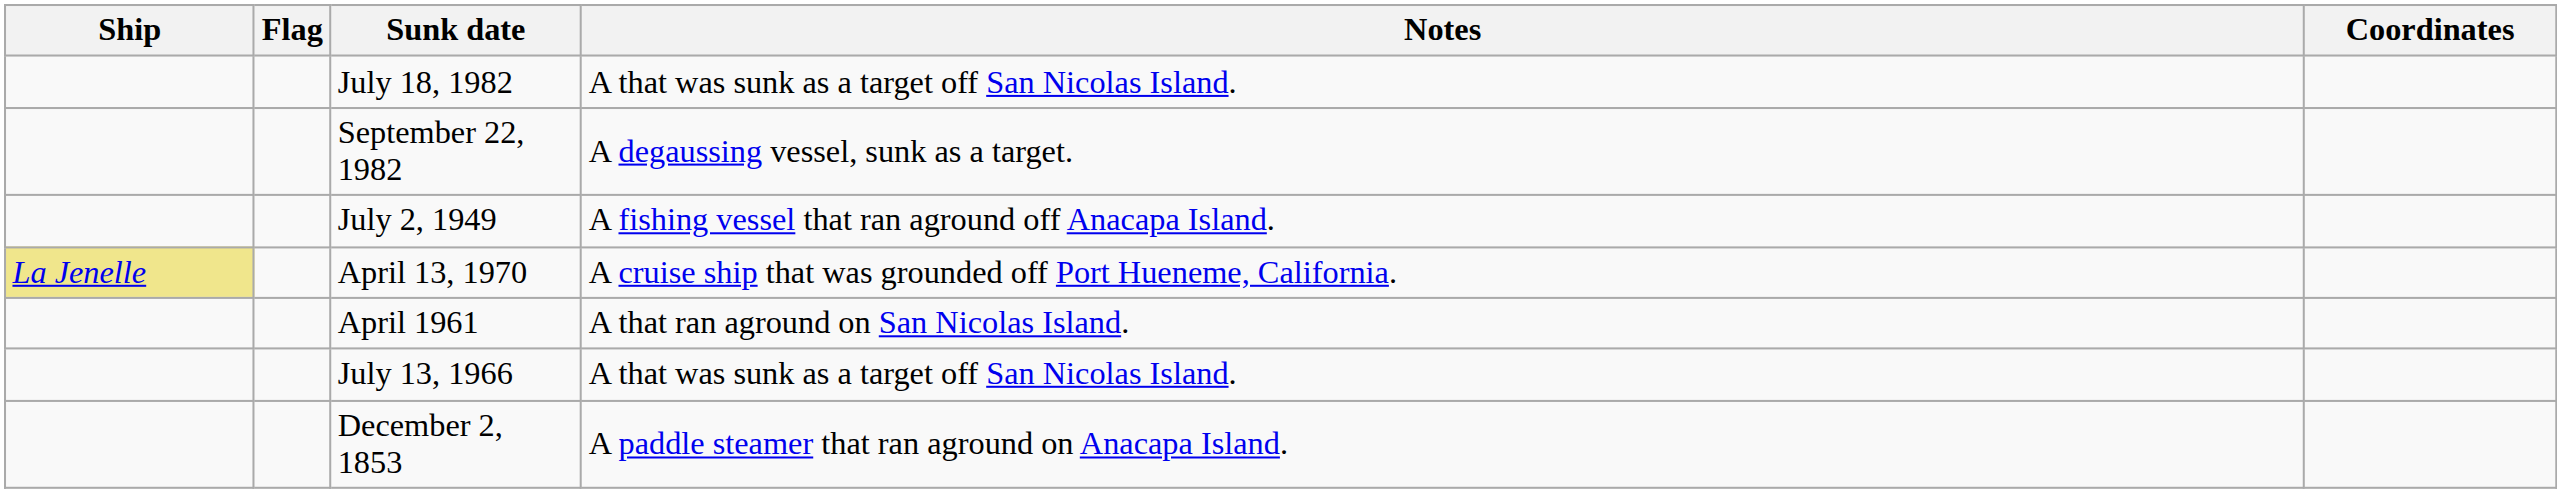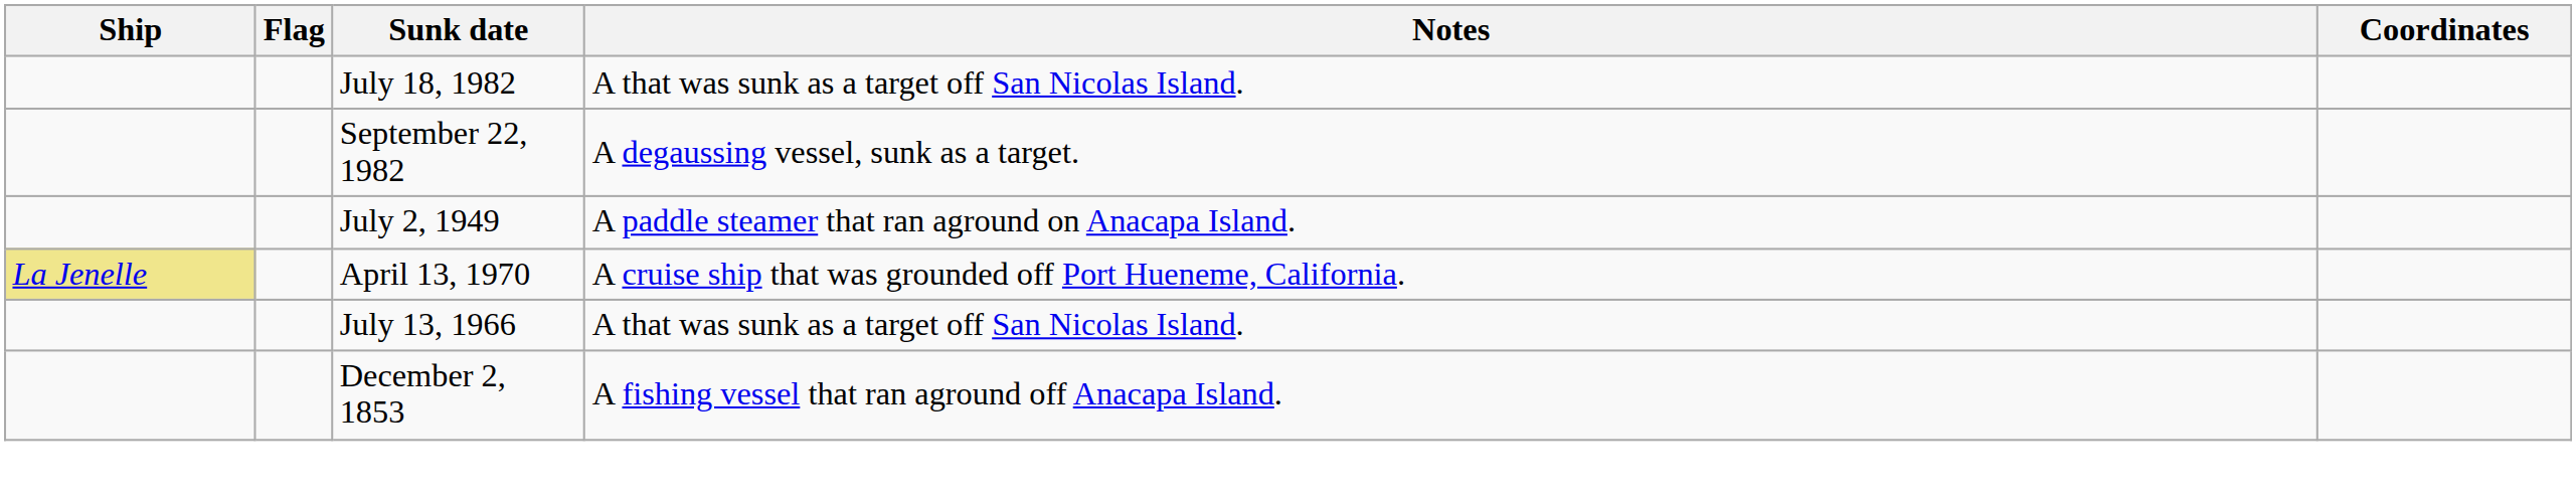July 2, 1949 | Notes: A fishing vessel that ran aground off Anacapa Island. -> A paddle steamer that ran aground on Anacapa Island.
- row: April 1961 | A that ran aground on San Nicolas Island.
December 2, 1853 | Notes: A paddle steamer that ran aground on Anacapa Island. -> A fishing vessel that ran aground off Anacapa Island.
